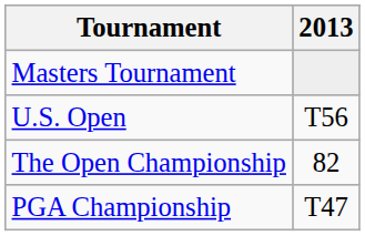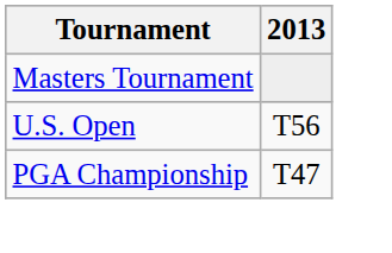- row: The Open Championship | 82
